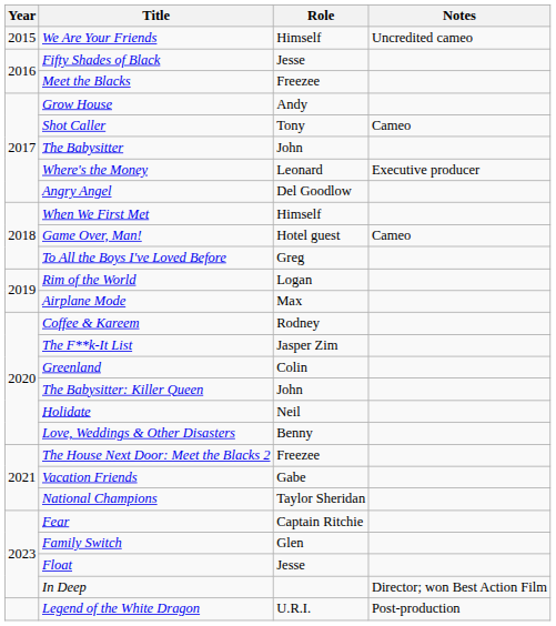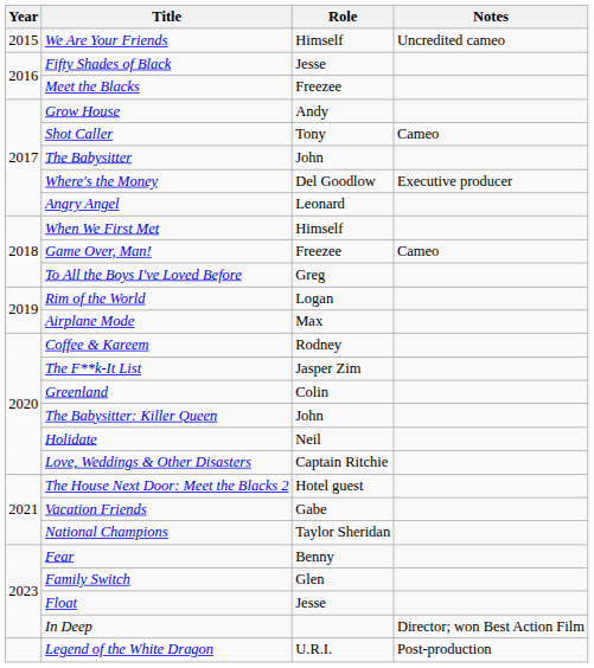Where's the Money | Role: Leonard -> Del Goodlow
Angry Angel | Role: Del Goodlow -> Leonard
Game Over, Man! | Role: Hotel guest -> Freezee
Love, Weddings & Other Disasters | Role: Benny -> Captain Ritchie
The House Next Door: Meet the Blacks 2 | Role: Freezee -> Hotel guest
Fear | Role: Captain Ritchie -> Benny
